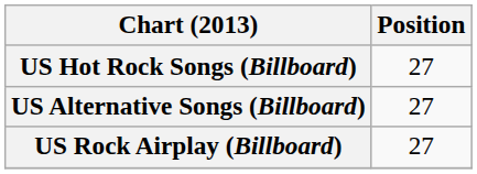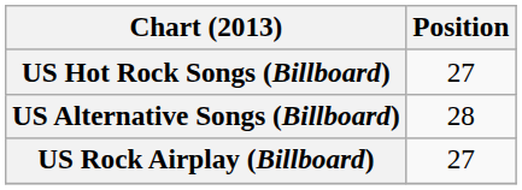US Alternative Songs (Billboard) | Position: 27 -> 28
